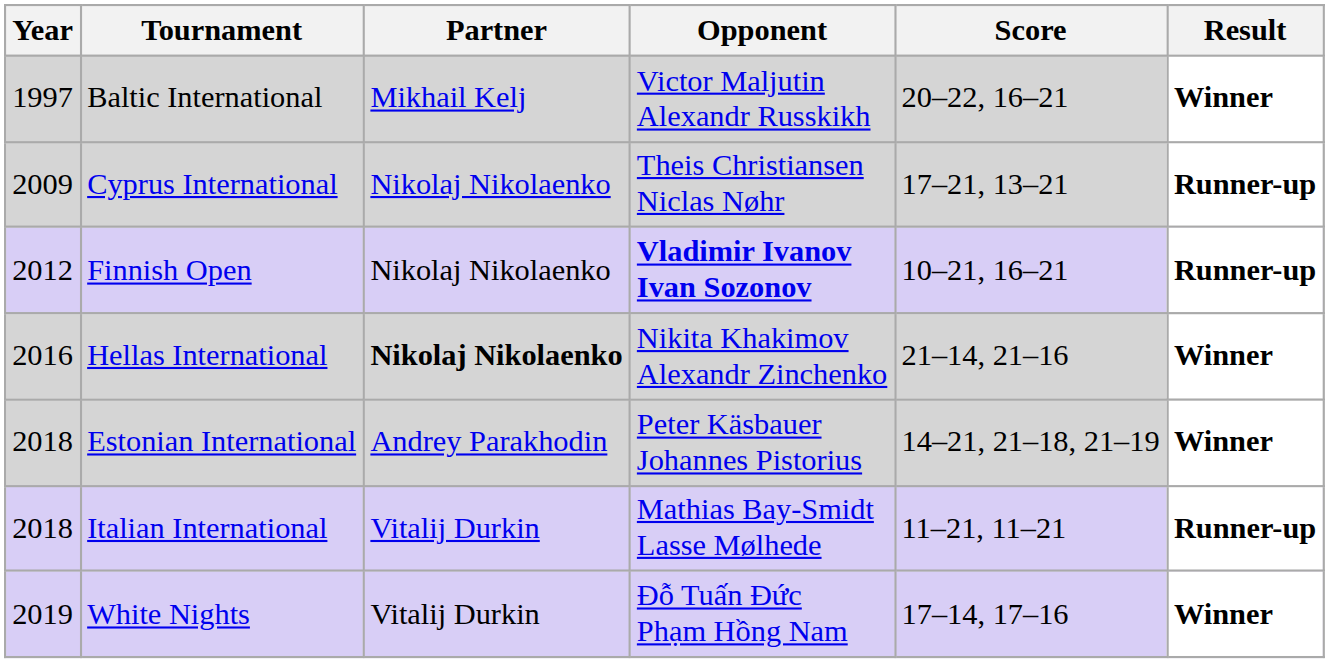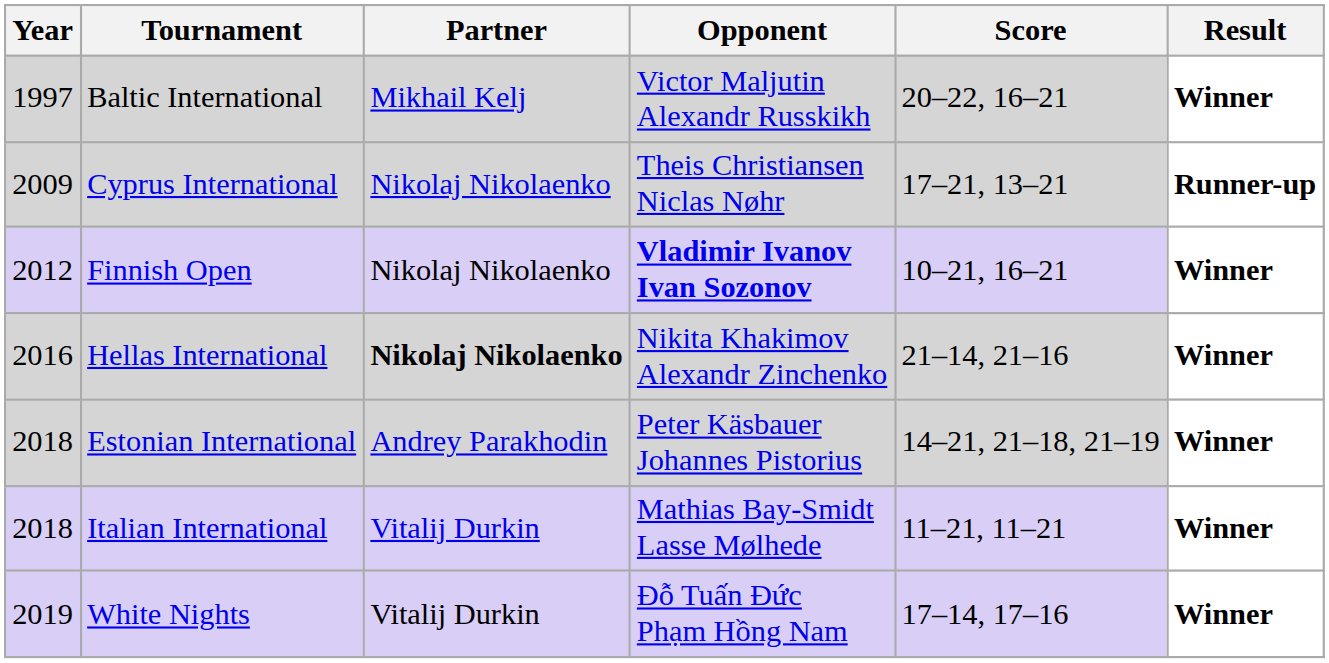Finnish Open | Result: Runner-up -> Winner
Italian International | Result: Runner-up -> Winner
